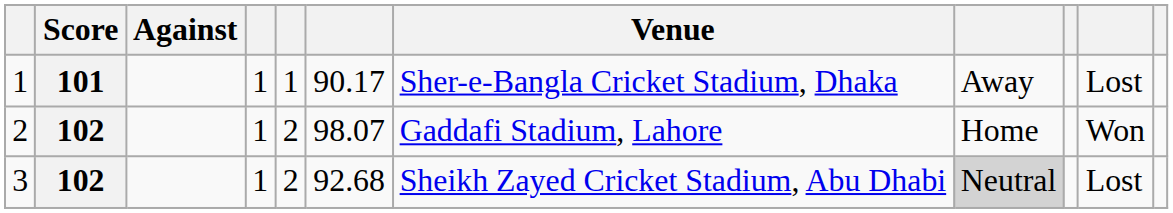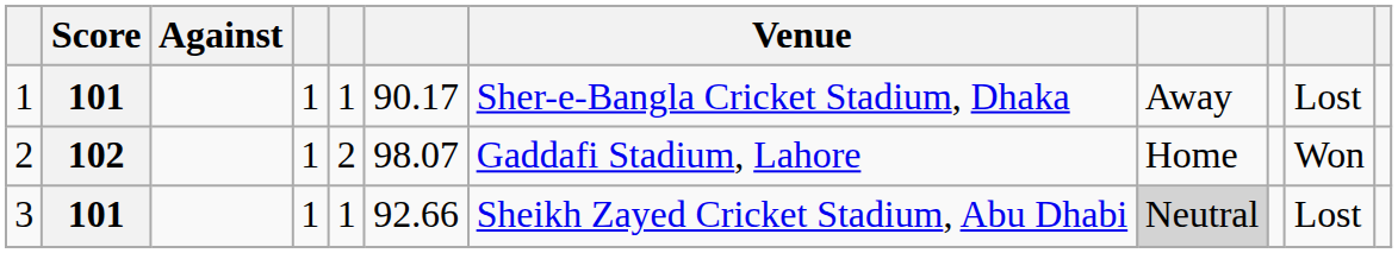3 | Score: 102 -> 101
3 | column 5: 2 -> 1
3 | column 6: 92.68 -> 92.66
